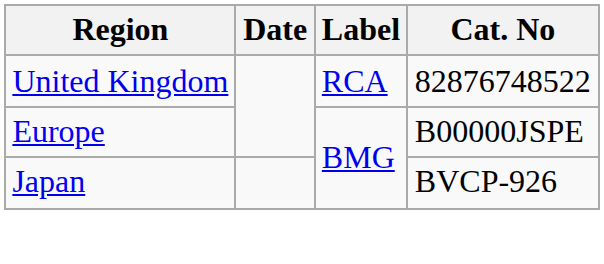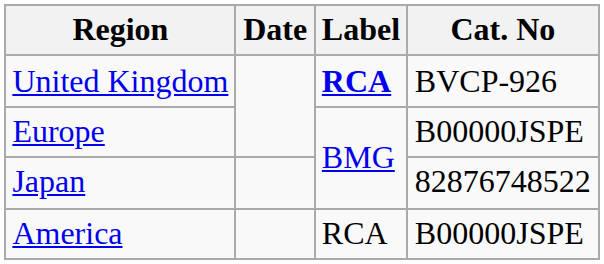United Kingdom | Label: normal -> bold
United Kingdom | Cat. No: 82876748522 -> BVCP-926
Japan | Cat. No: BVCP-926 -> 82876748522
+ row: America | RCA | B00000JSPE
